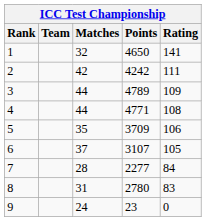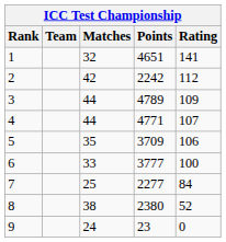1 | Points: 4650 -> 4651
2 | Points: 4242 -> 2242
2 | Rating: 111 -> 112
4 | Rating: 108 -> 107
6 | Matches: 37 -> 33
6 | Points: 3107 -> 3777
6 | Rating: 105 -> 100
7 | Matches: 28 -> 25
8 | Matches: 31 -> 38
8 | Points: 2780 -> 2380
8 | Rating: 83 -> 52
